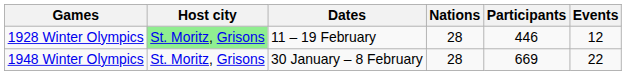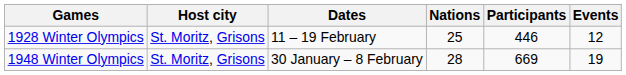1928 Winter Olympics | Host city: lightgreen background -> no background
1928 Winter Olympics | Nations: 28 -> 25
1948 Winter Olympics | Events: 22 -> 19
